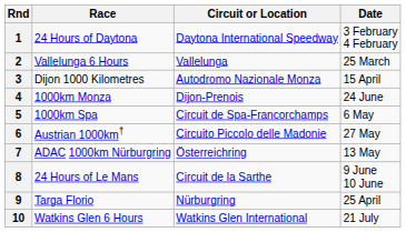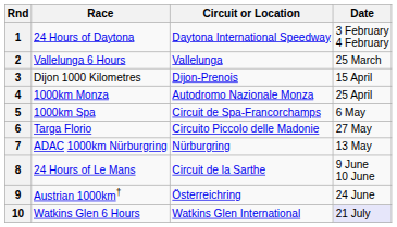3 | Circuit or Location: Autodromo Nazionale Monza -> Dijon-Prenois
4 | Circuit or Location: Dijon-Prenois -> Autodromo Nazionale Monza
4 | Date: 24 June -> 25 April
6 | Race: Austrian 1000km† -> Targa Florio
7 | Circuit or Location: Österreichring -> Nürburgring
9 | Race: Targa Florio -> Austrian 1000km†
9 | Circuit or Location: Nürburgring -> Österreichring
9 | Date: 25 April -> 24 June
10 | Date: no background -> lavender background
